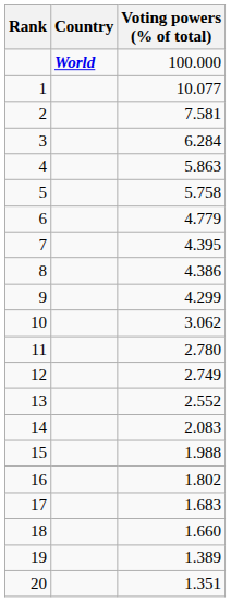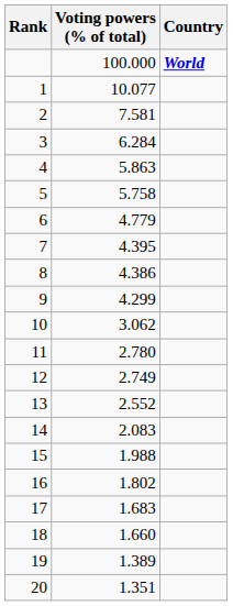columns swapped: Country <-> Voting powers (% of total)
